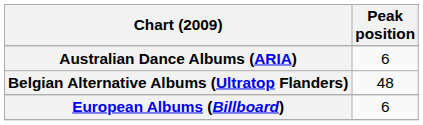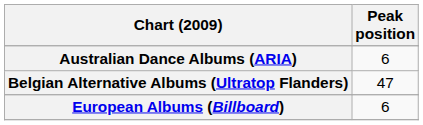Belgian Alternative Albums (Ultratop Flanders) | Peak position: 48 -> 47
